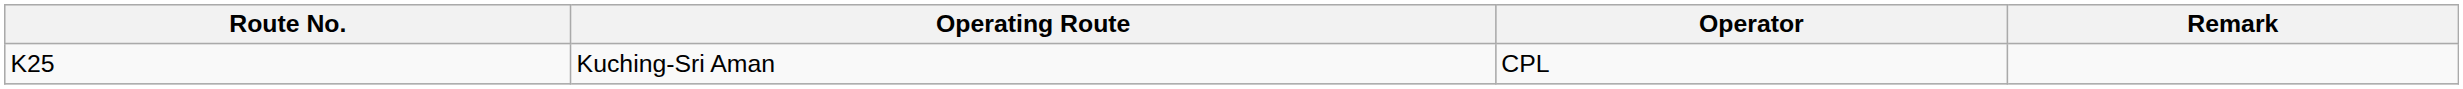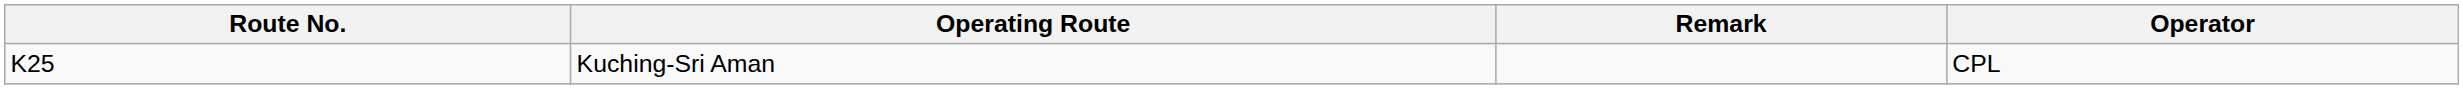columns swapped: Operator <-> Remark
